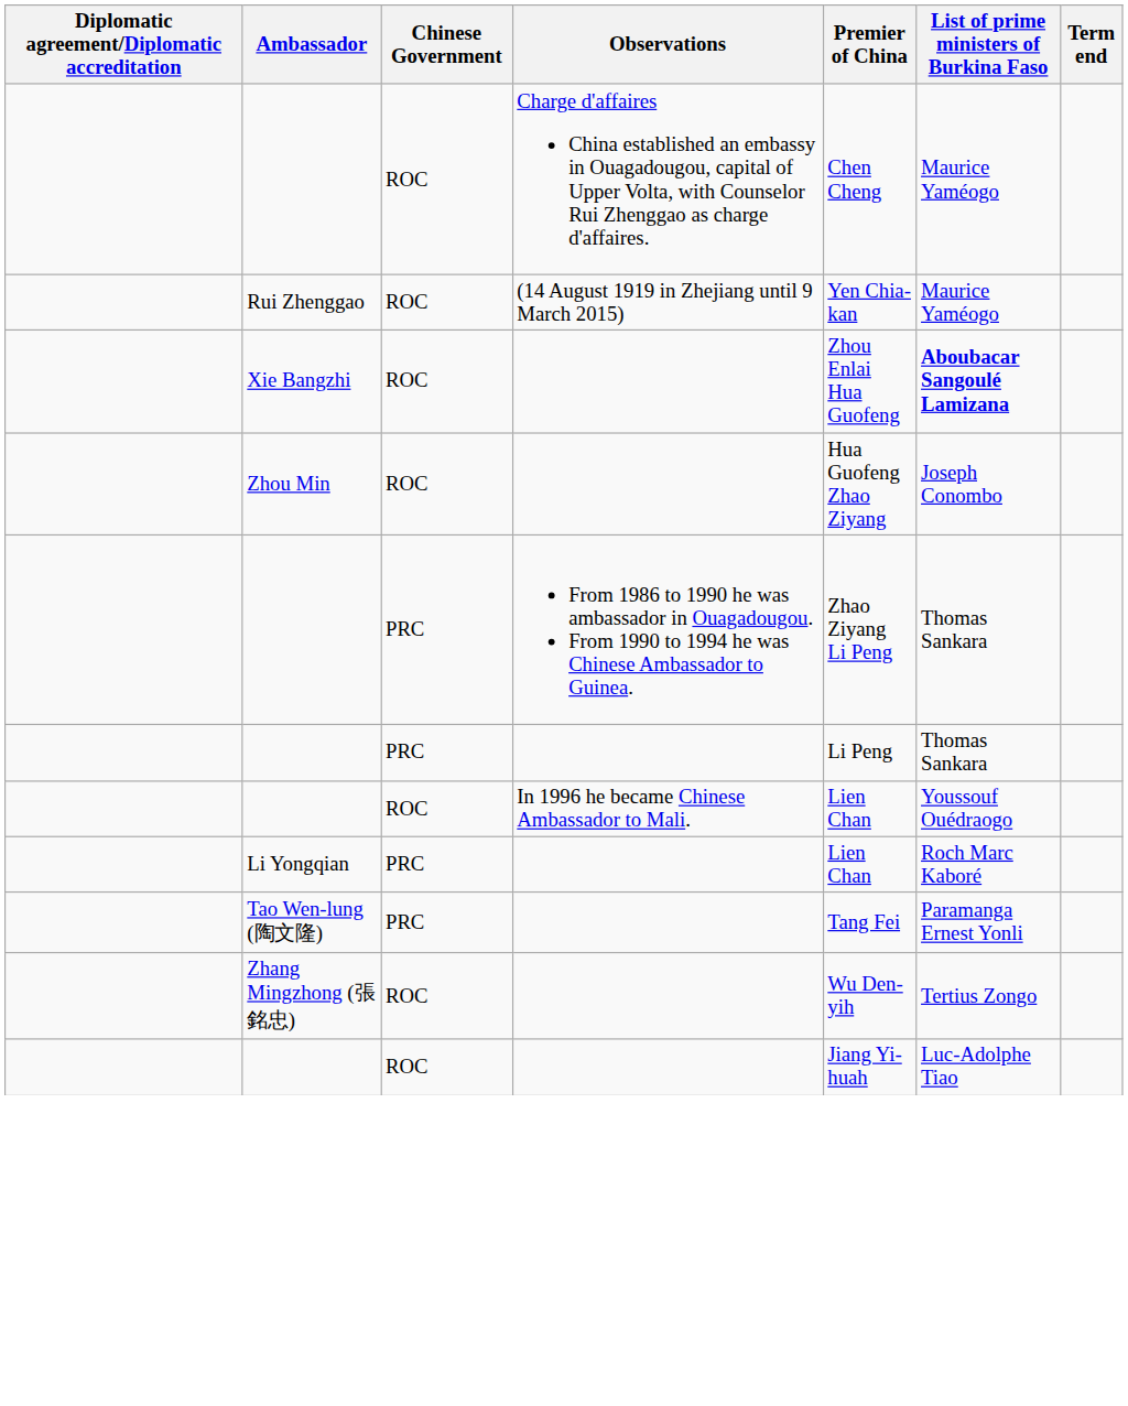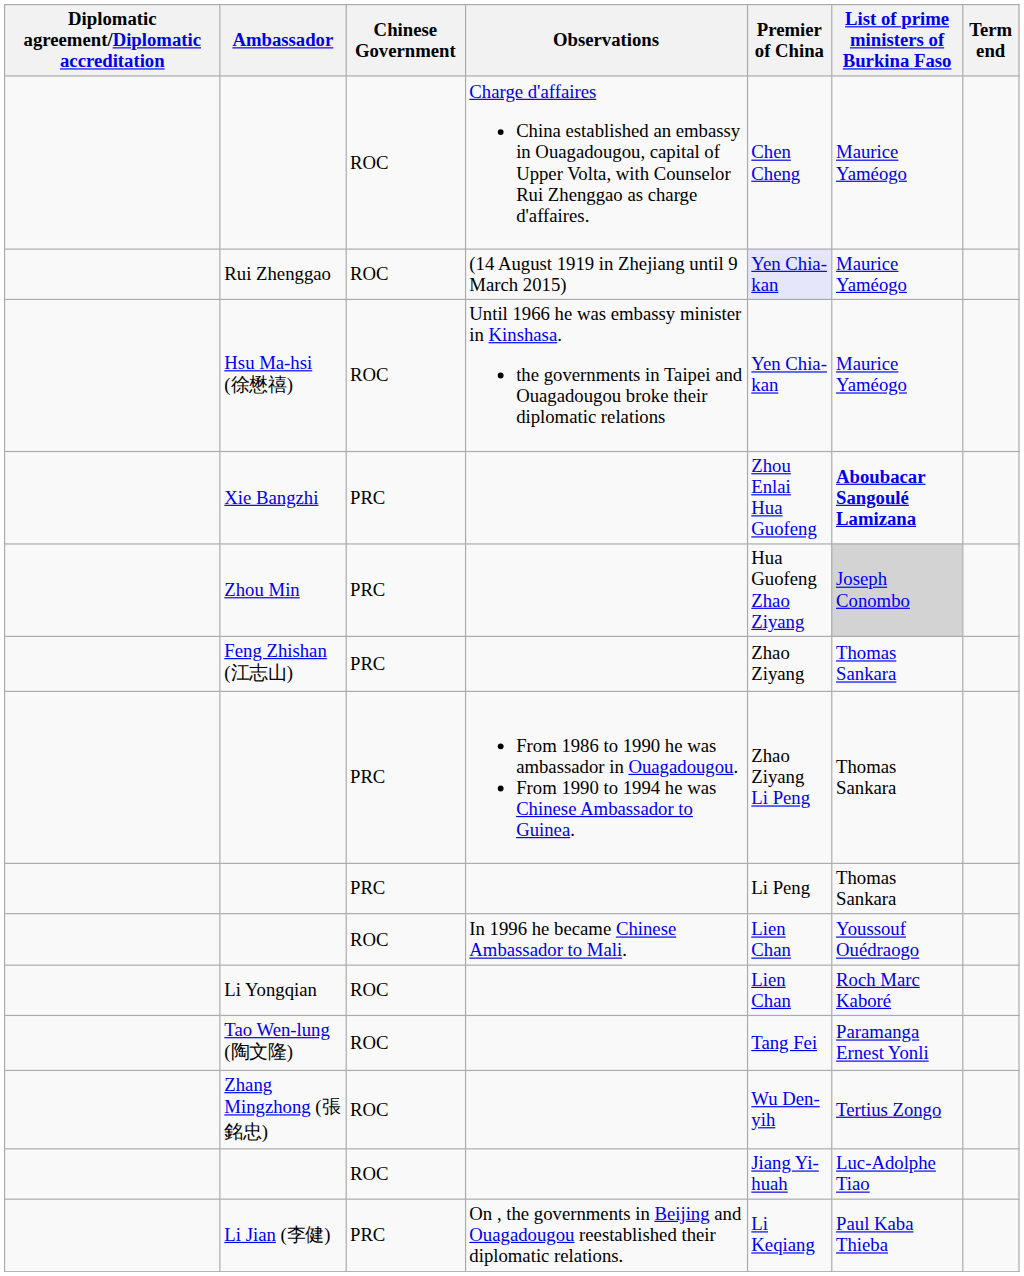Rui Zhenggao | Premier of China: no background -> lavender background
+ row: Hsu Ma-hsi (徐懋禧) | ROC | Until 1966 he was embassy minister in Kinshasa. the governments in Taipei and Ouagadougou broke their diplomatic relations | Yen Chia-kan | Maurice Yaméogo
Xie Bangzhi | Chinese Government: ROC -> PRC
Zhou Min | Chinese Government: ROC -> PRC
Zhou Min | List of prime ministers of Burkina Faso: no background -> lightgrey background
+ row: Feng Zhishan (江志山) | PRC | Zhao Ziyang | Thomas Sankara
Li Yongqian | Chinese Government: PRC -> ROC
Tao Wen-lung (陶文隆) | Chinese Government: PRC -> ROC
+ row: Li Jian (李健) | PRC | On , the governments in Beijing and Ouagadougou reestablished their diplomatic relations. | Li Keqiang | Paul Kaba Thieba
